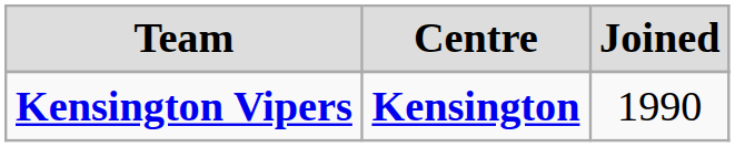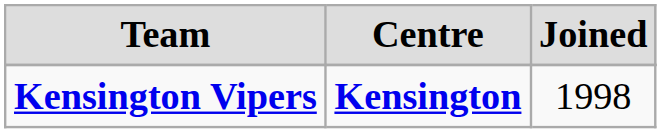Kensington Vipers | Joined: 1990 -> 1998
